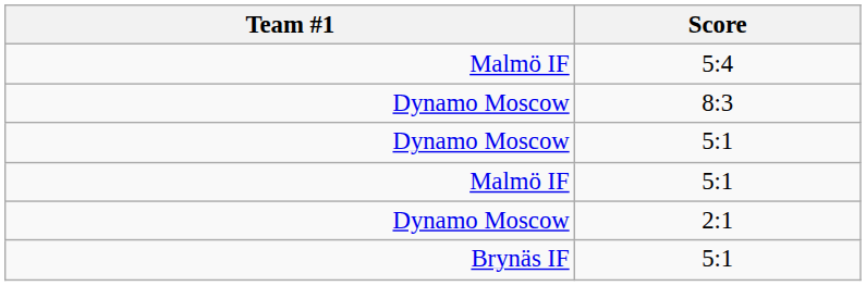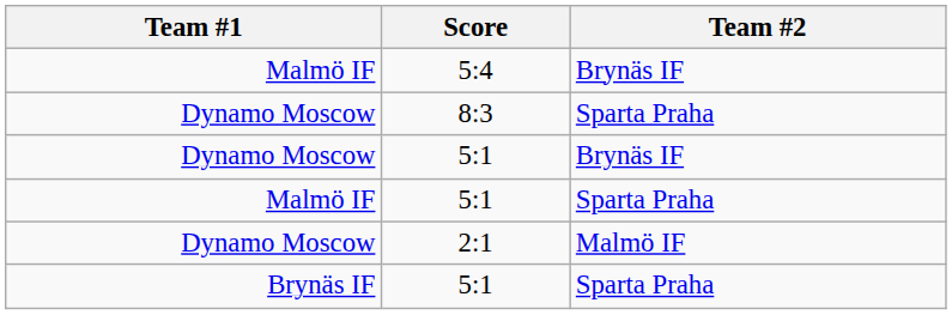+ column: Team #2 | Brynäs IF | Sparta Praha | Brynäs IF | Sparta Praha | Malmö IF | Sparta Praha
